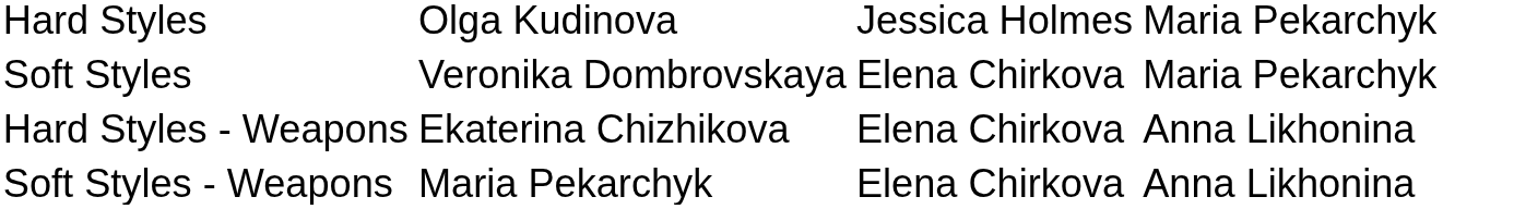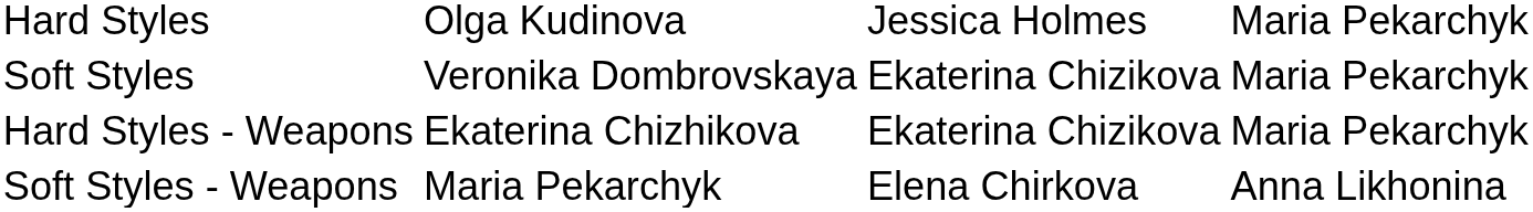Soft Styles | column 3: Elena Chirkova -> Ekaterina Chizikova
Hard Styles - Weapons | column 3: Elena Chirkova -> Ekaterina Chizikova
Hard Styles - Weapons | column 4: Anna Likhonina -> Maria Pekarchyk
